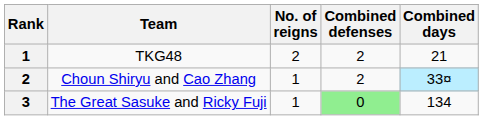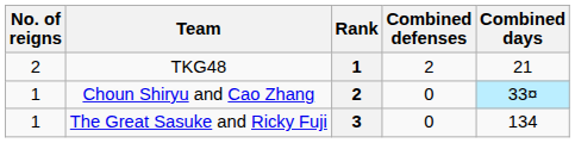columns swapped: Rank <-> No. of reigns
Choun Shiryu and Cao Zhang | Combined defenses: 2 -> 0
The Great Sasuke and Ricky Fuji | Combined defenses: lightgreen background -> no background
